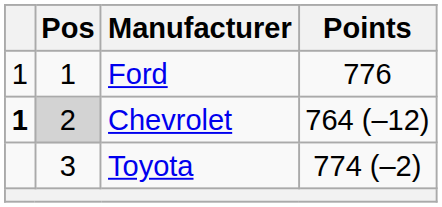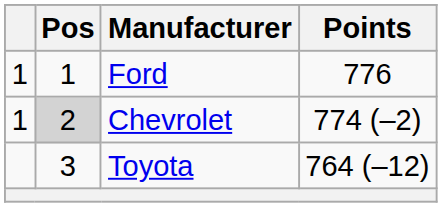Chevrolet | column 1: bold -> normal
Chevrolet | Points: 764 (–12) -> 774 (–2)
Toyota | Points: 774 (–2) -> 764 (–12)
